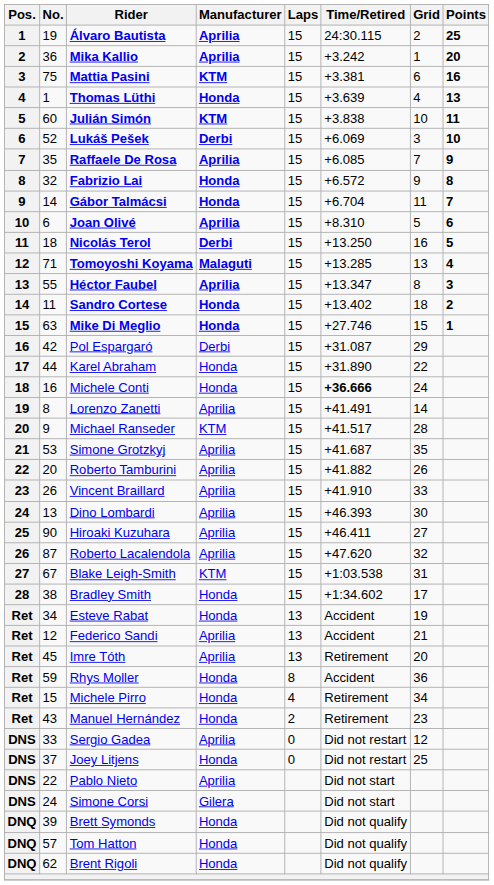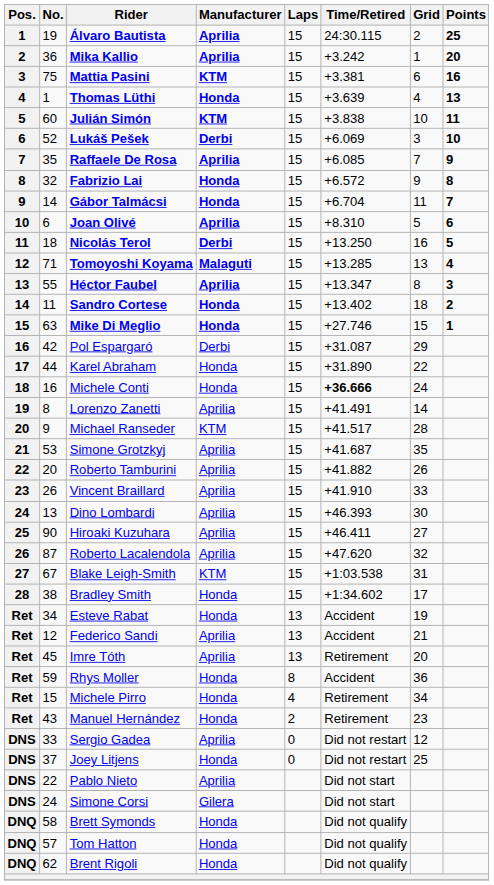Brett Symonds | No.: 39 -> 58
